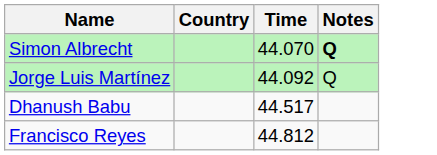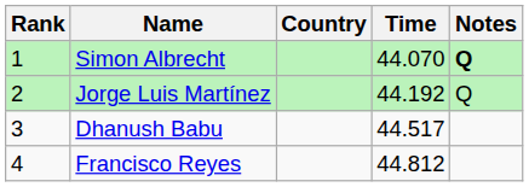+ column: Rank | 1 | 2 | 3 | 4
Jorge Luis Martínez | Time: 44.092 -> 44.192
